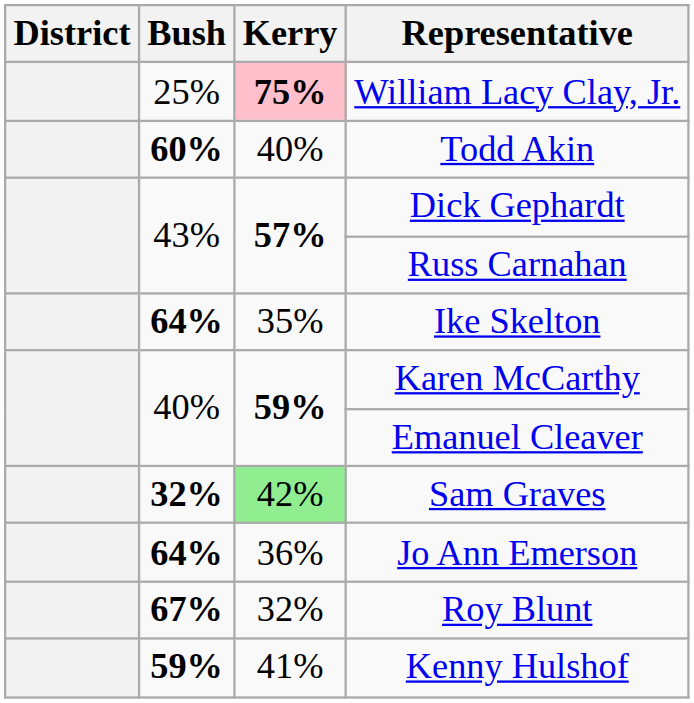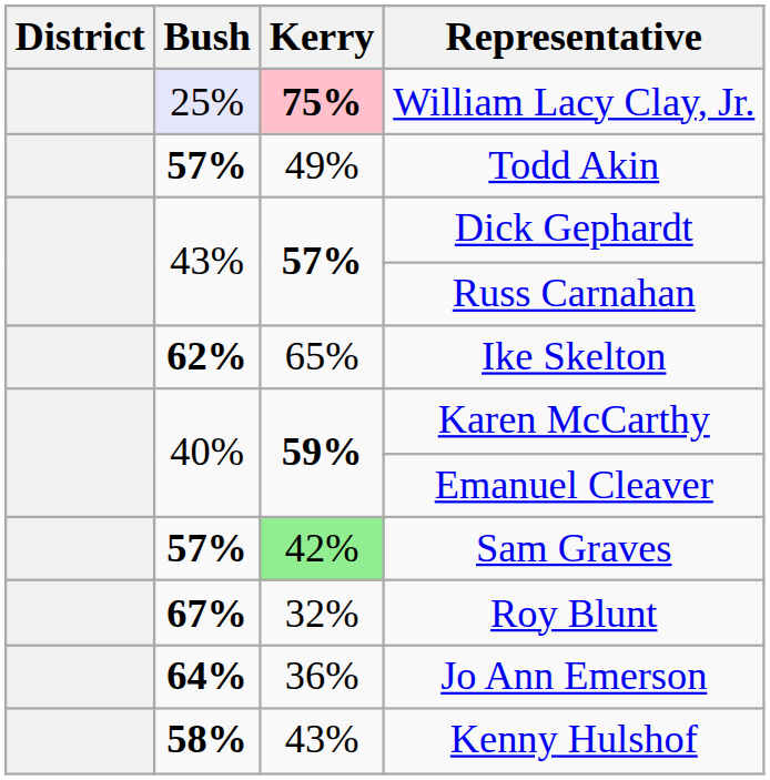William Lacy Clay, Jr. | Bush: no background -> lavender background
Todd Akin | Bush: 60% -> 57%
Todd Akin | Kerry: 40% -> 49%
Ike Skelton | Bush: 64% -> 62%
Ike Skelton | Kerry: 35% -> 65%
Sam Graves | Bush: 32% -> 57%
rows swapped: Roy Blunt <-> Jo Ann Emerson
Kenny Hulshof | Bush: 59% -> 58%
Kenny Hulshof | Kerry: 41% -> 43%
